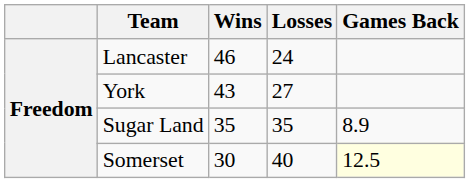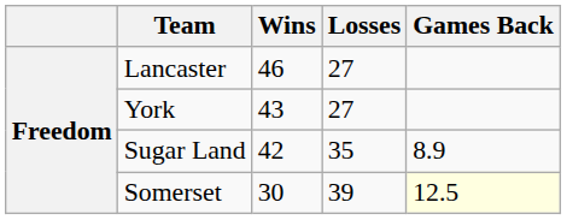Lancaster | Losses: 24 -> 27
Sugar Land | Wins: 35 -> 42
Somerset | Losses: 40 -> 39
